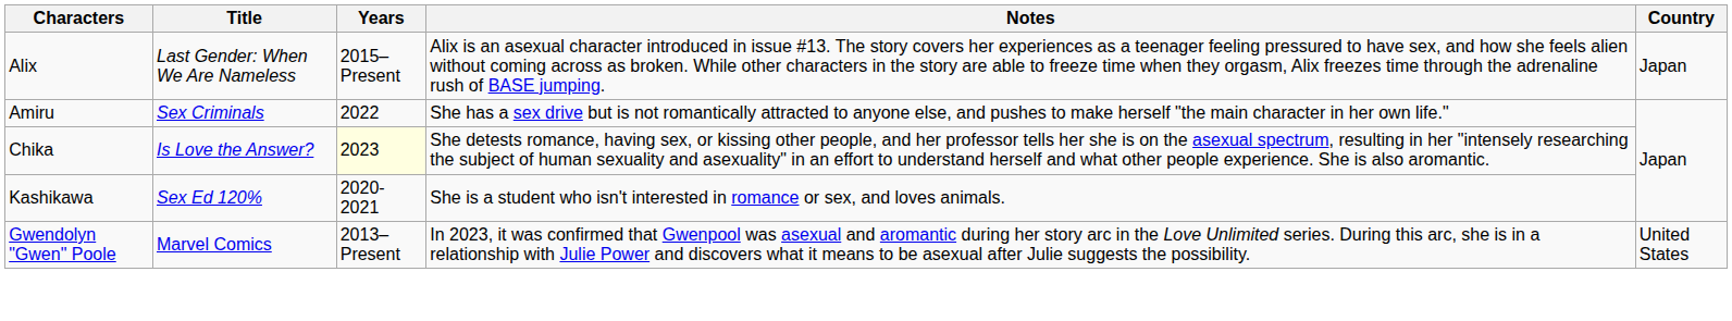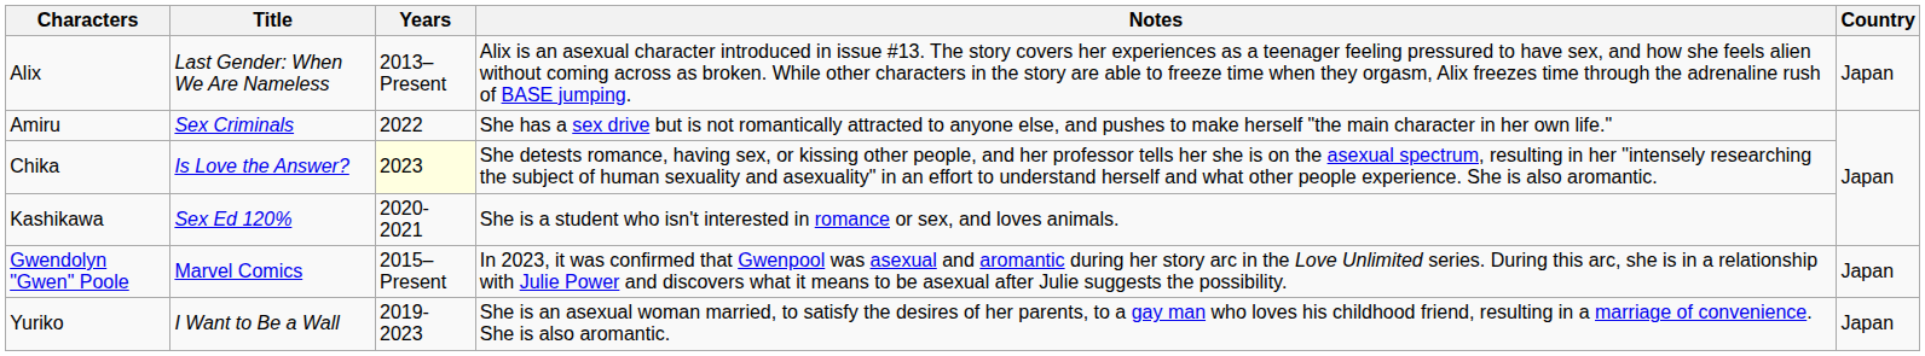Alix | Years: 2015–Present -> 2013–Present
Gwendolyn "Gwen" Poole | Years: 2013–Present -> 2015–Present
Gwendolyn "Gwen" Poole | Country: United States -> Japan
+ row: Yuriko | I Want to Be a Wall | 2019-2023 | She is an asexual woman married, to satisfy the desires of her parents, to a gay man who loves his childhood friend, resulting in a marriage of convenience. She is also aromantic. | Japan
